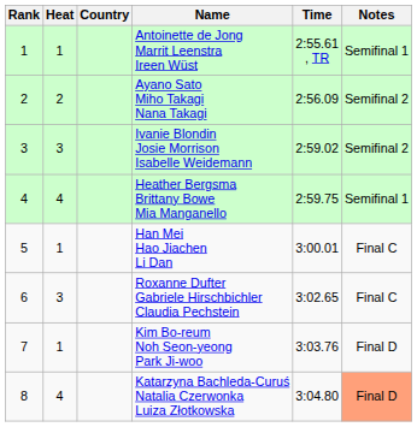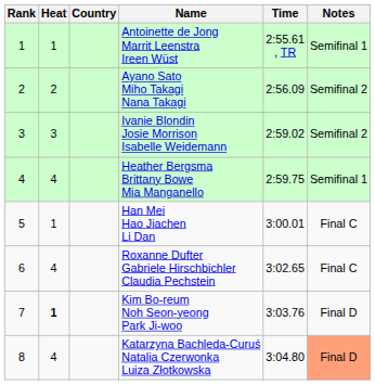Roxanne Dufter Gabriele Hirschbichler Claudia Pechstein | Heat: 3 -> 4
Kim Bo-reum Noh Seon-yeong Park Ji-woo | Heat: normal -> bold
